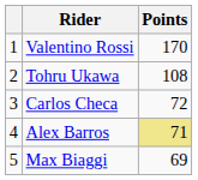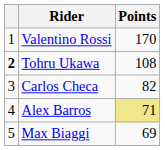Tohru Ukawa | column 1: normal -> bold
Carlos Checa | Points: 72 -> 82
